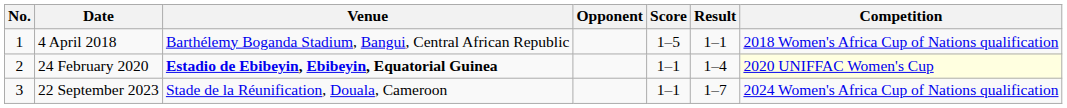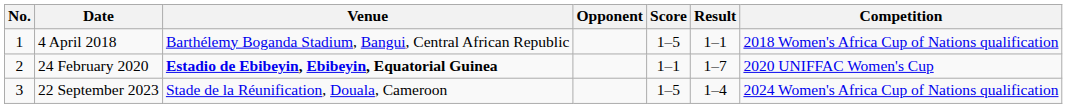24 February 2020 | Result: 1–4 -> 1–7
24 February 2020 | Competition: lightyellow background -> no background
22 September 2023 | Score: 1–1 -> 1–5
22 September 2023 | Result: 1–7 -> 1–4
